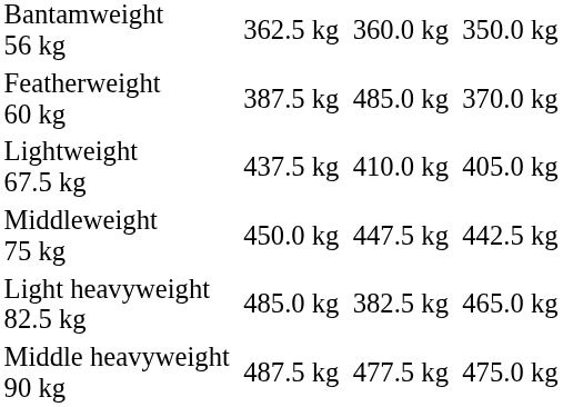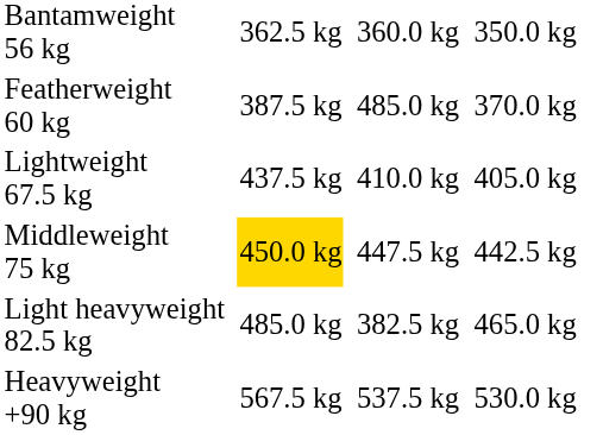Middleweight 75 kg | column 3: no background -> gold background
- row: Middle heavyweight 90 kg | 487.5 kg | 477.5 kg | 475.0 kg
+ row: Heavyweight +90 kg | 567.5 kg | 537.5 kg | 530.0 kg
